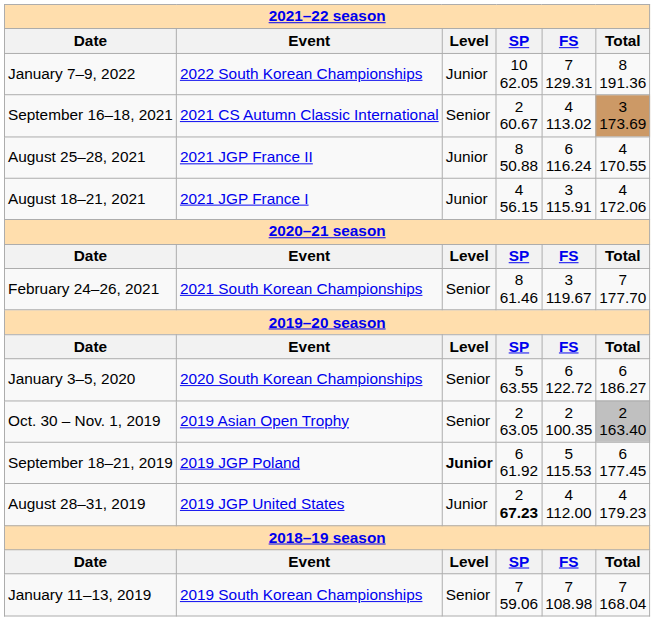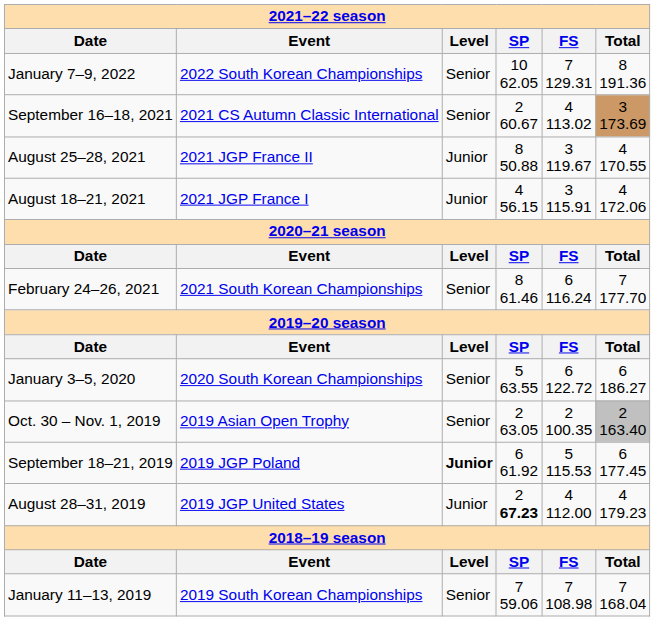January 7–9, 2022 | Level: Junior -> Senior
August 25–28, 2021 | FS: 6 116.24 -> 3 119.67
February 24–26, 2021 | FS: 3 119.67 -> 6 116.24
